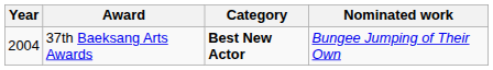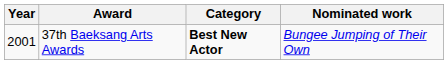37th Baeksang Arts Awards | Year: 2004 -> 2001
